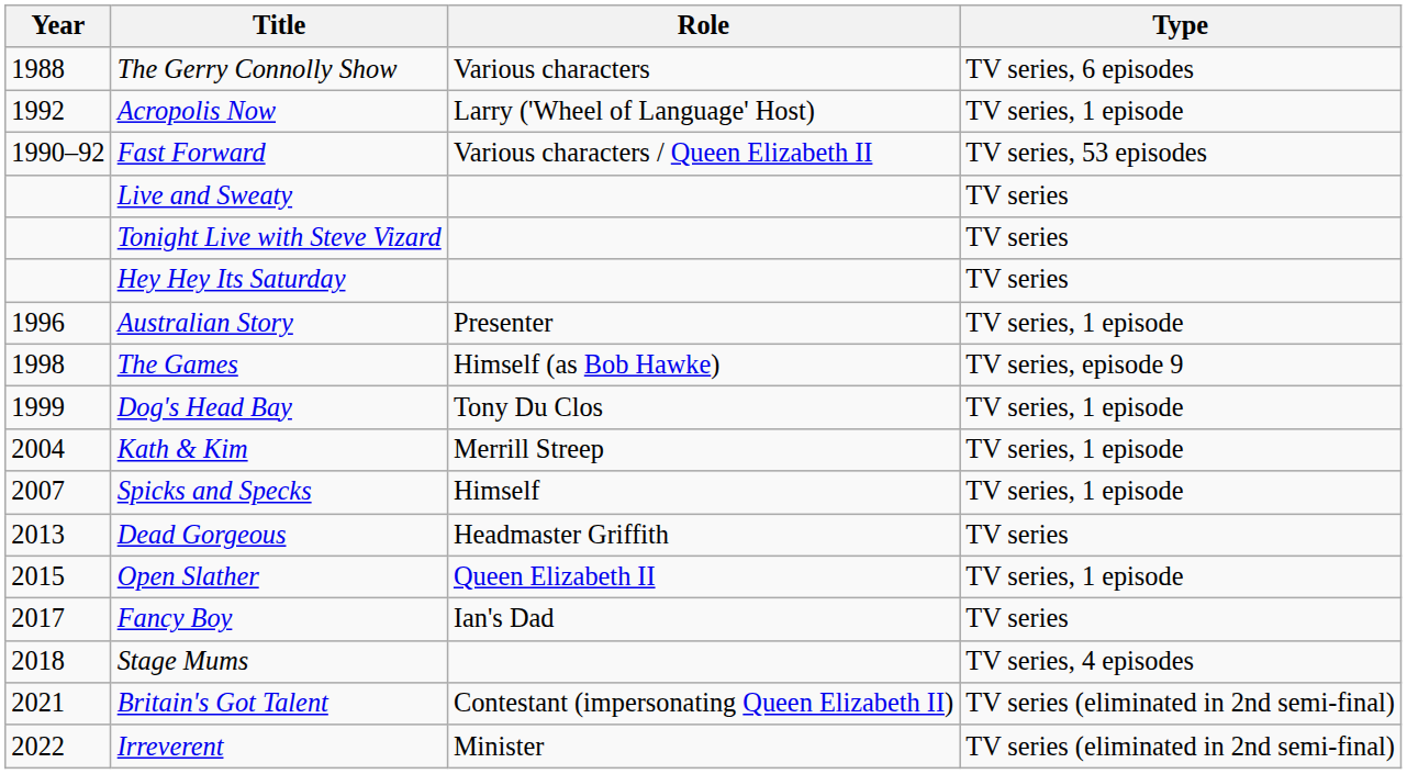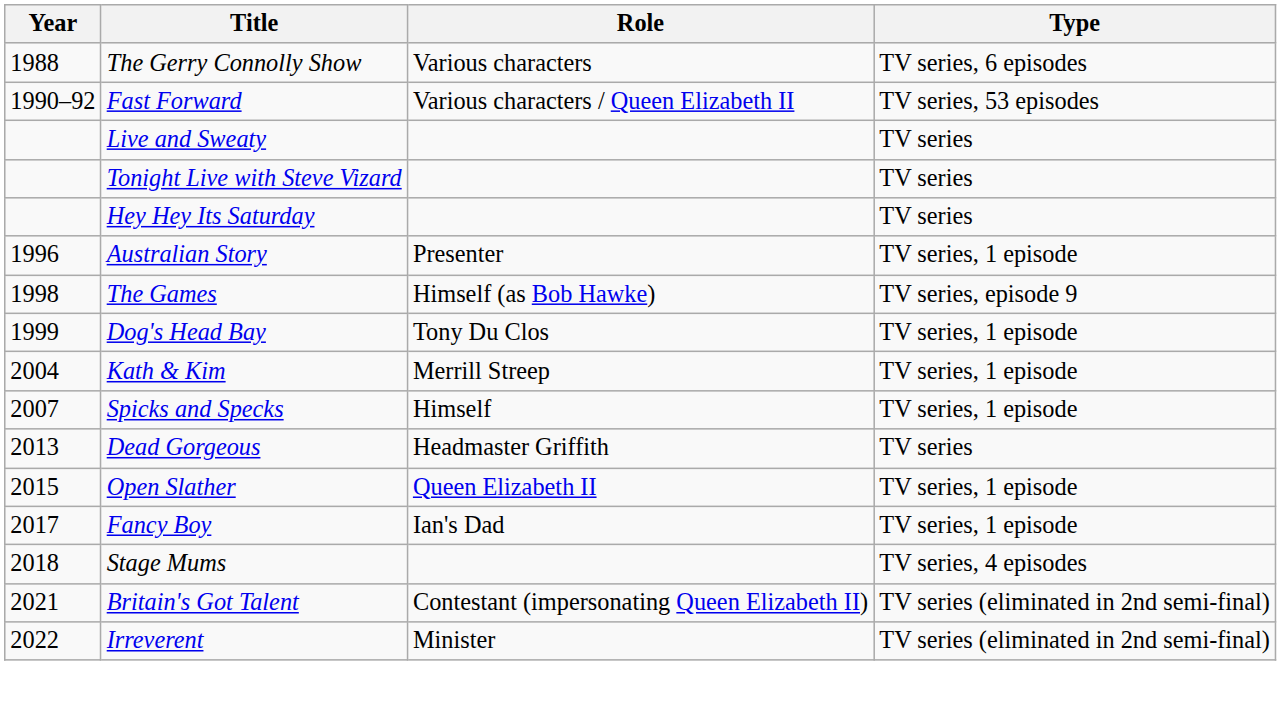- row: 1992 | Acropolis Now | Larry ('Wheel of Language' Host) | TV series, 1 episode
Fancy Boy | Type: TV series -> TV series, 1 episode
